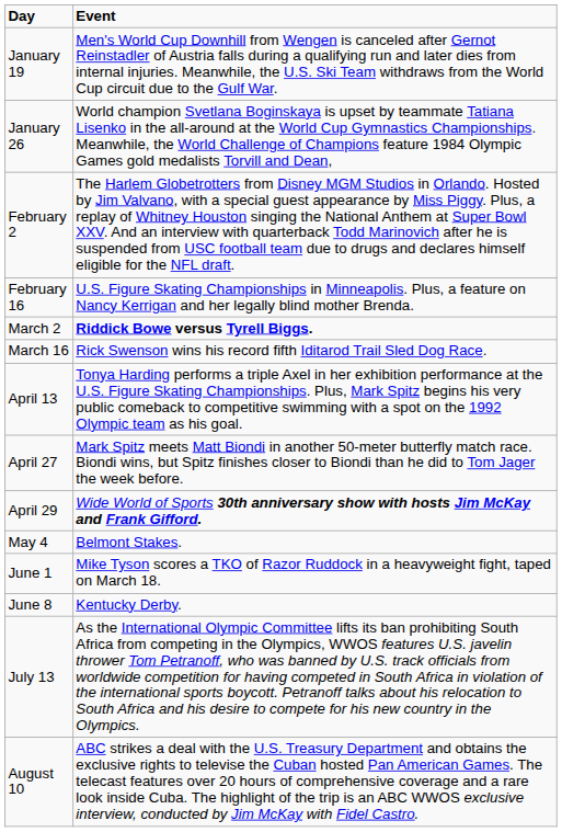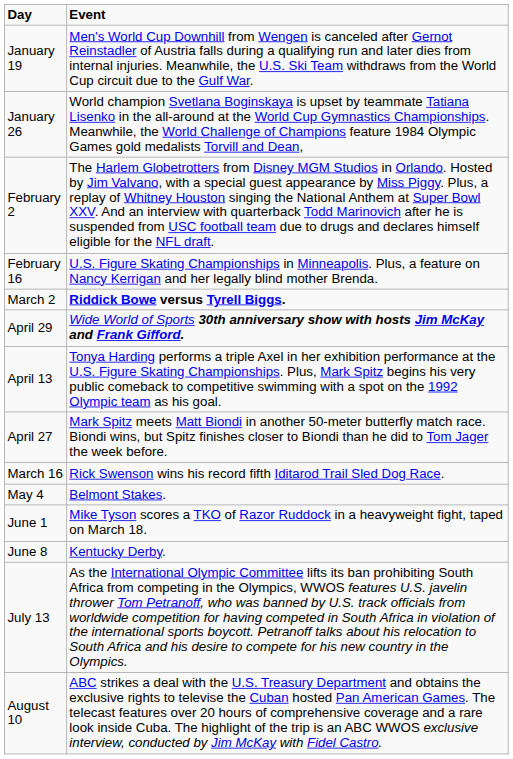rows swapped: March 16 <-> April 29
